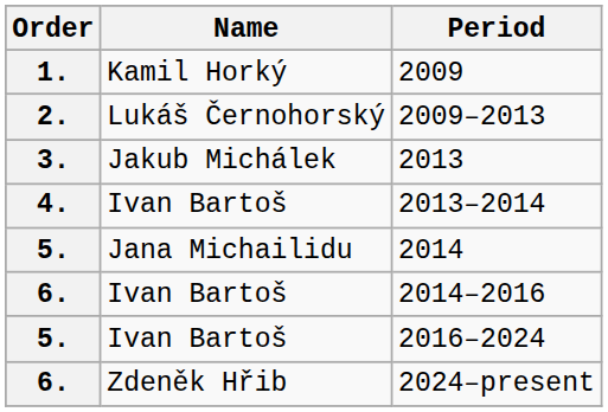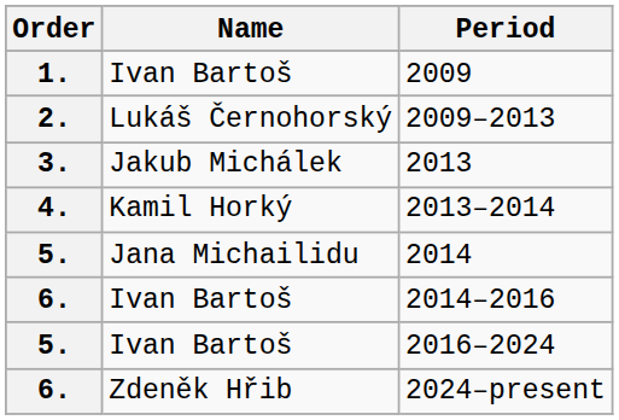2009 | Name: Kamil Horký -> Ivan Bartoš
2013–2014 | Name: Ivan Bartoš -> Kamil Horký
